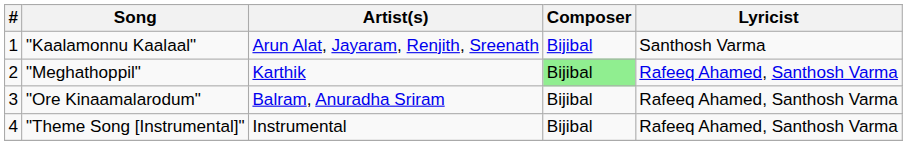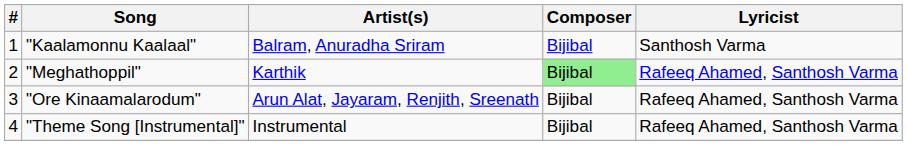"Kaalamonnu Kaalaal" | Artist(s): Arun Alat, Jayaram, Renjith, Sreenath -> Balram, Anuradha Sriram
"Ore Kinaamalarodum" | Artist(s): Balram, Anuradha Sriram -> Arun Alat, Jayaram, Renjith, Sreenath
